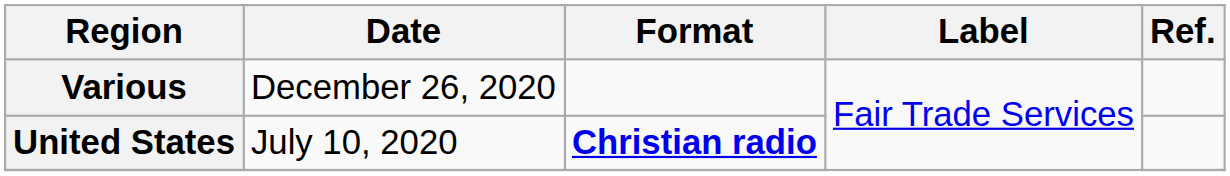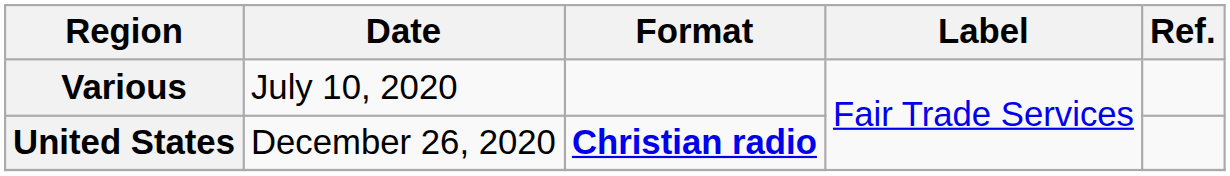Various | Date: December 26, 2020 -> July 10, 2020
United States | Date: July 10, 2020 -> December 26, 2020
